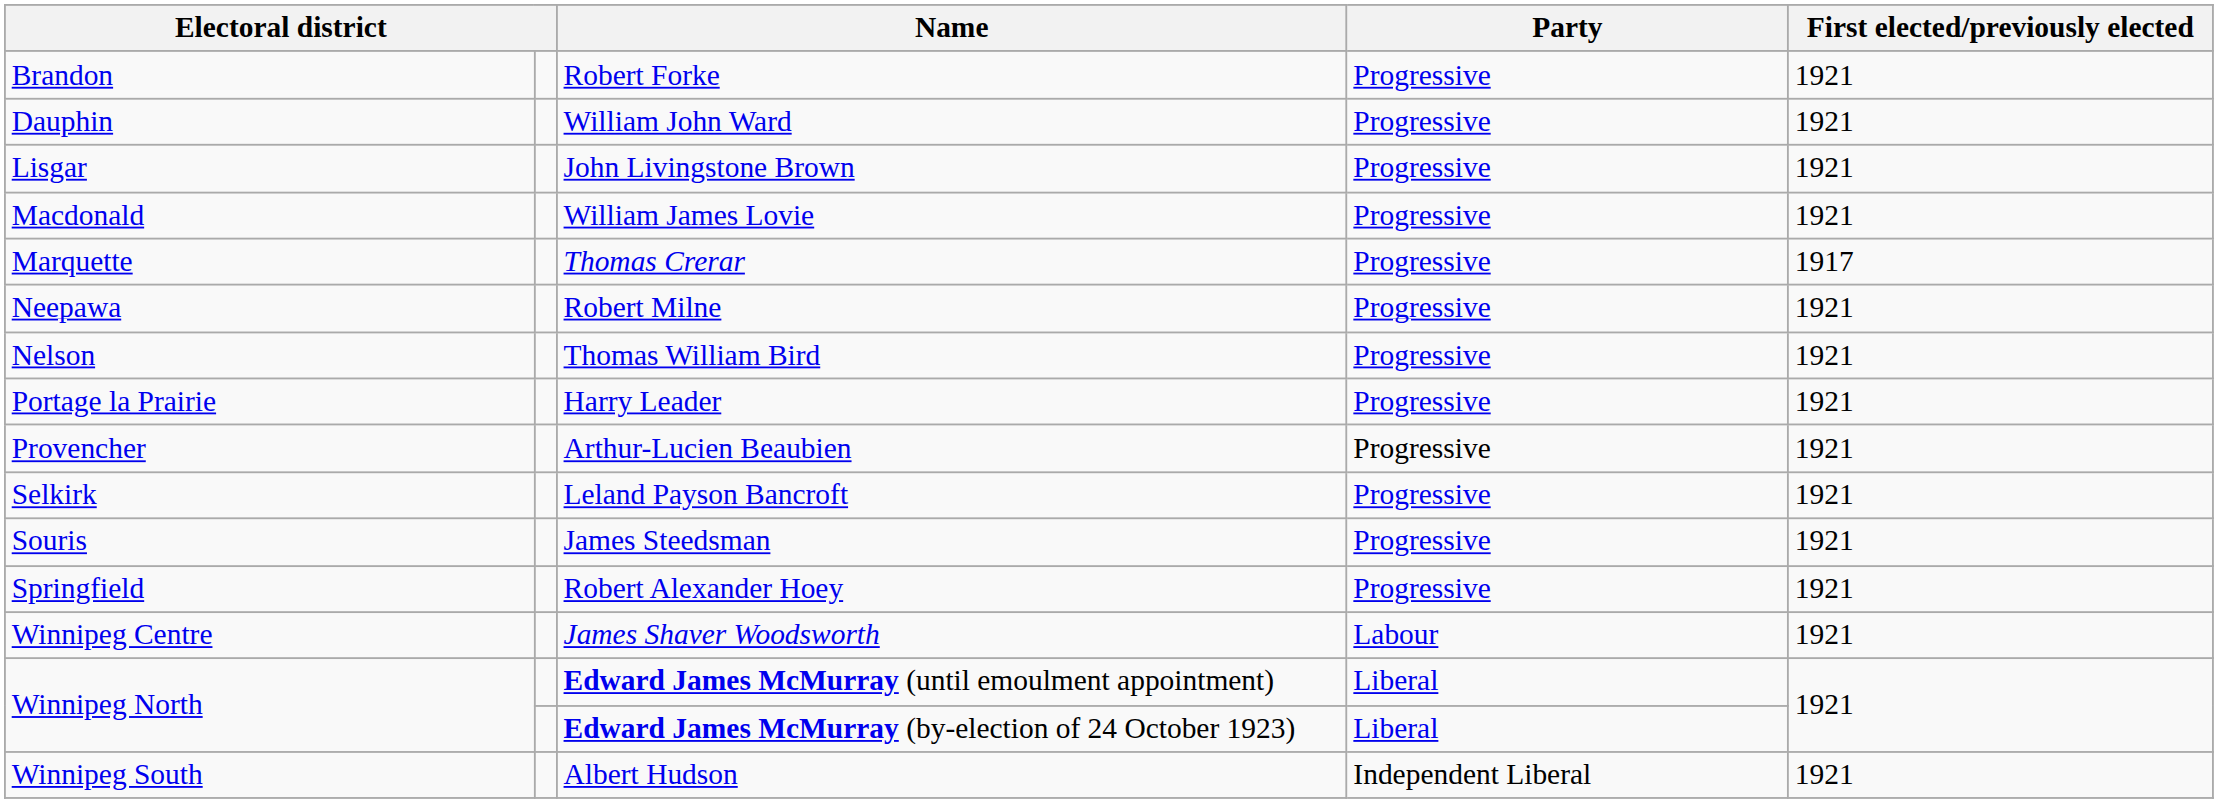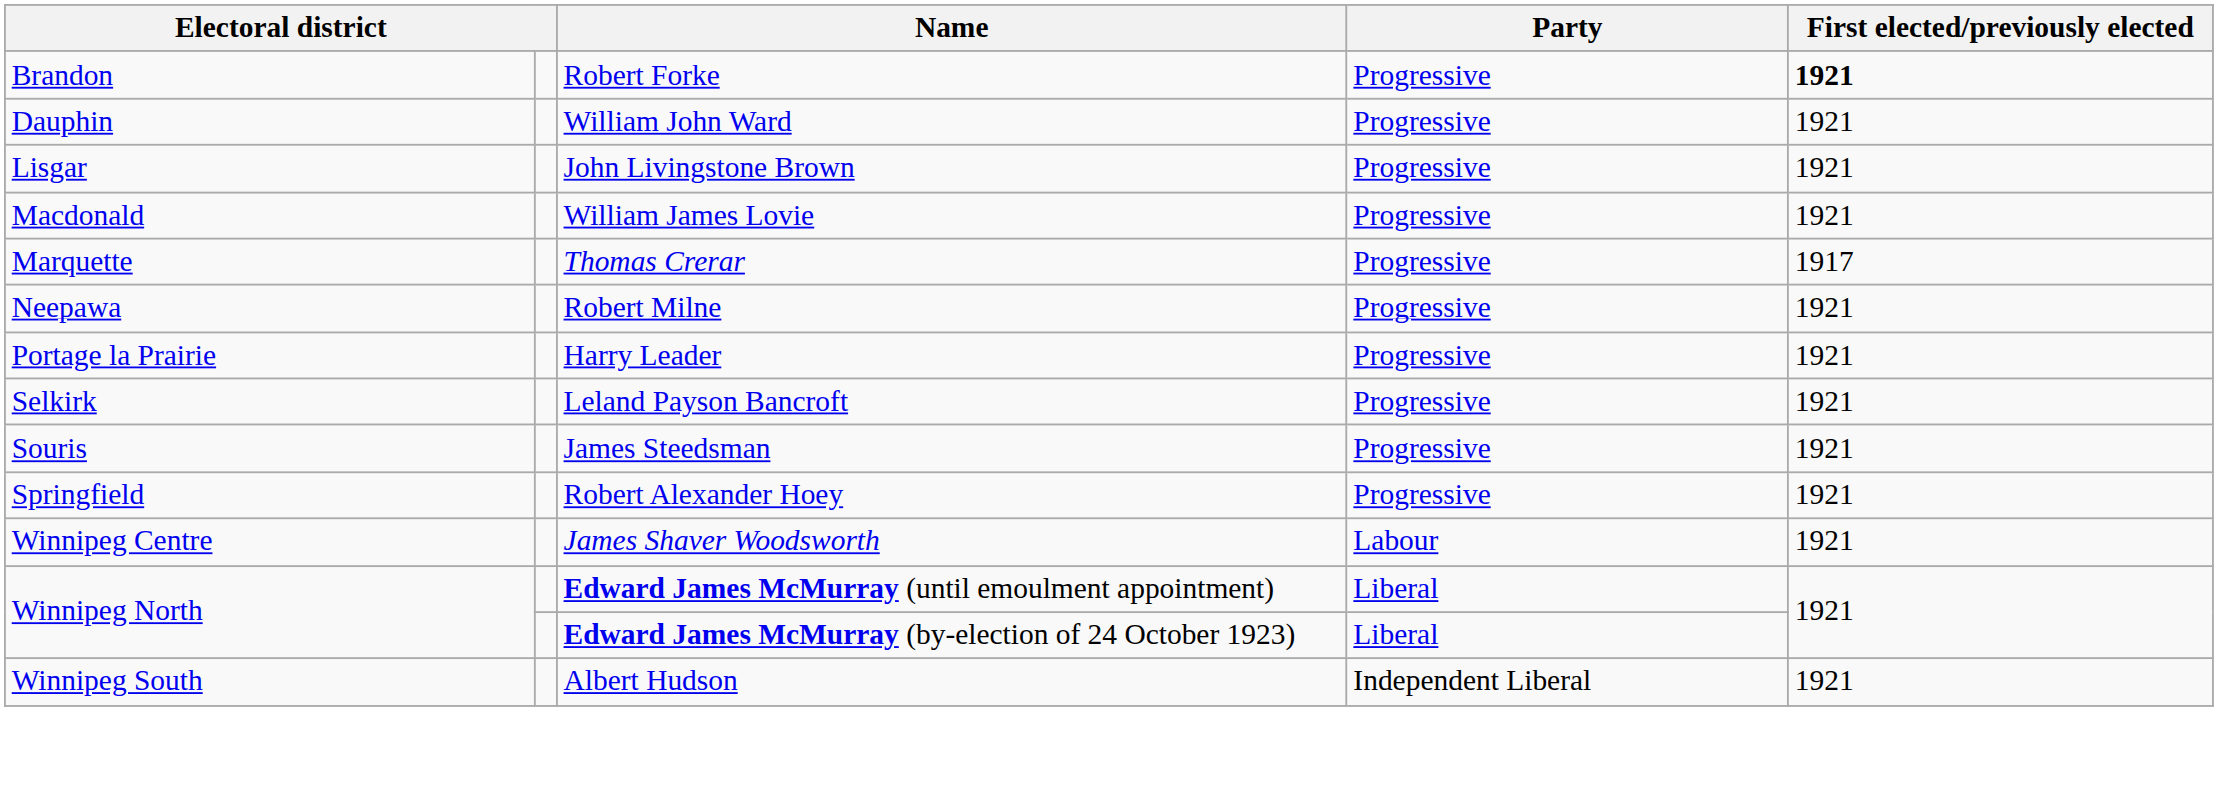Robert Forke | First elected/previously elected: normal -> bold
- row: Nelson | Thomas William Bird | Progressive | 1921
- row: Provencher | Arthur-Lucien Beaubien | Progressive | 1921
